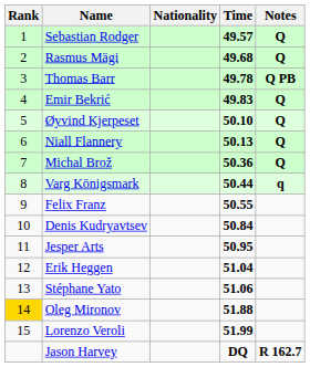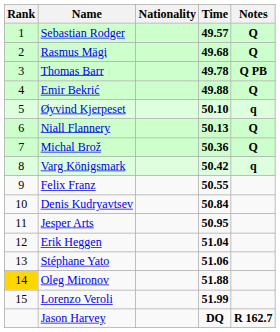Emir Bekrić | Time: 49.83 -> 49.88
Øyvind Kjerpeset | Notes: Q -> q
Varg Königsmark | Time: 50.44 -> 50.42
